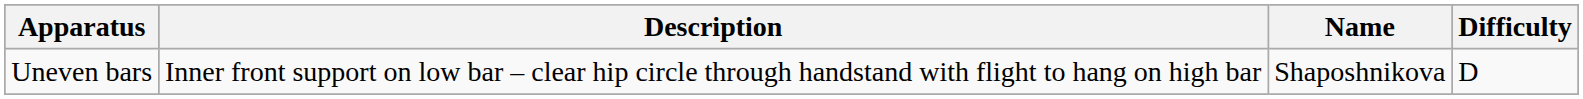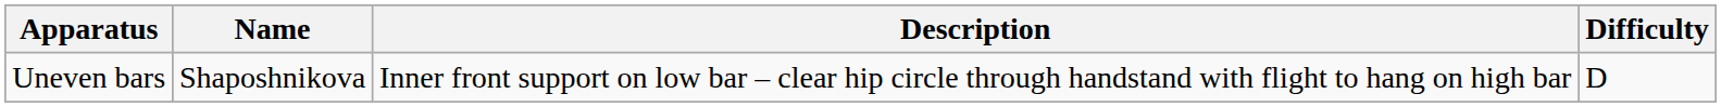columns swapped: Name <-> Description
